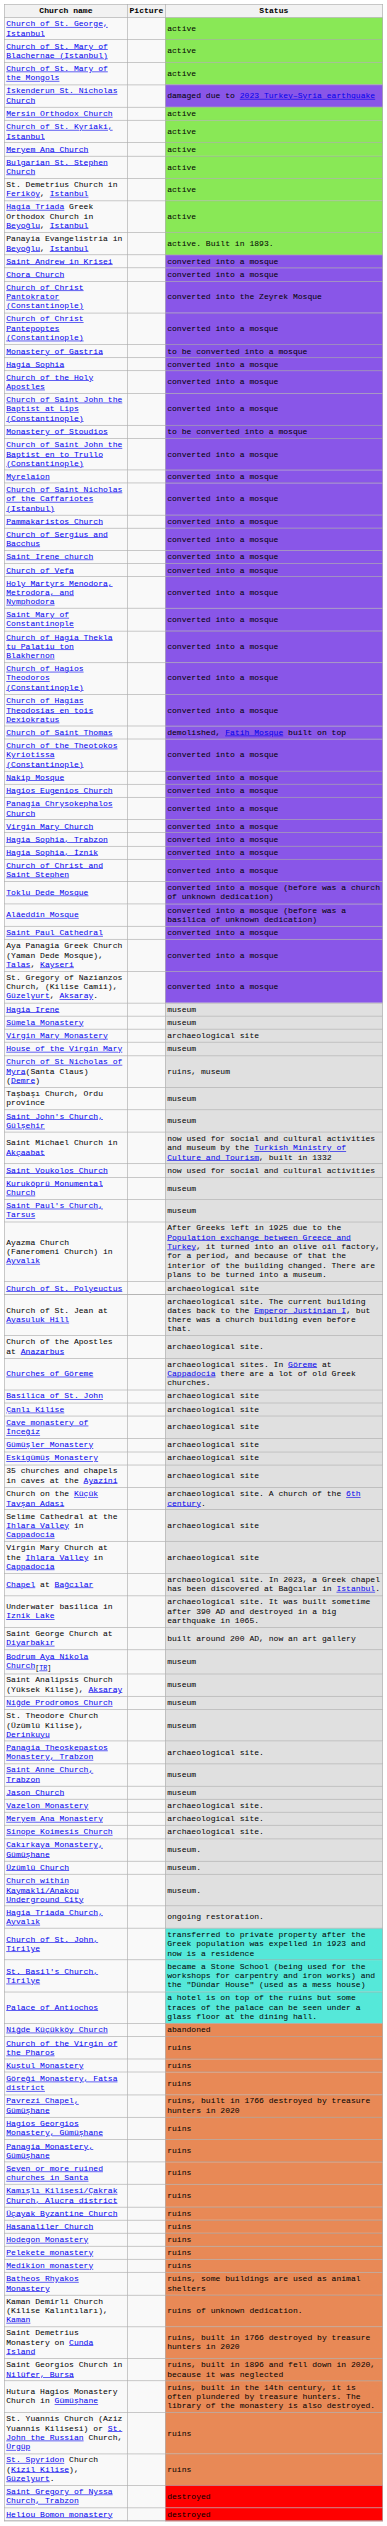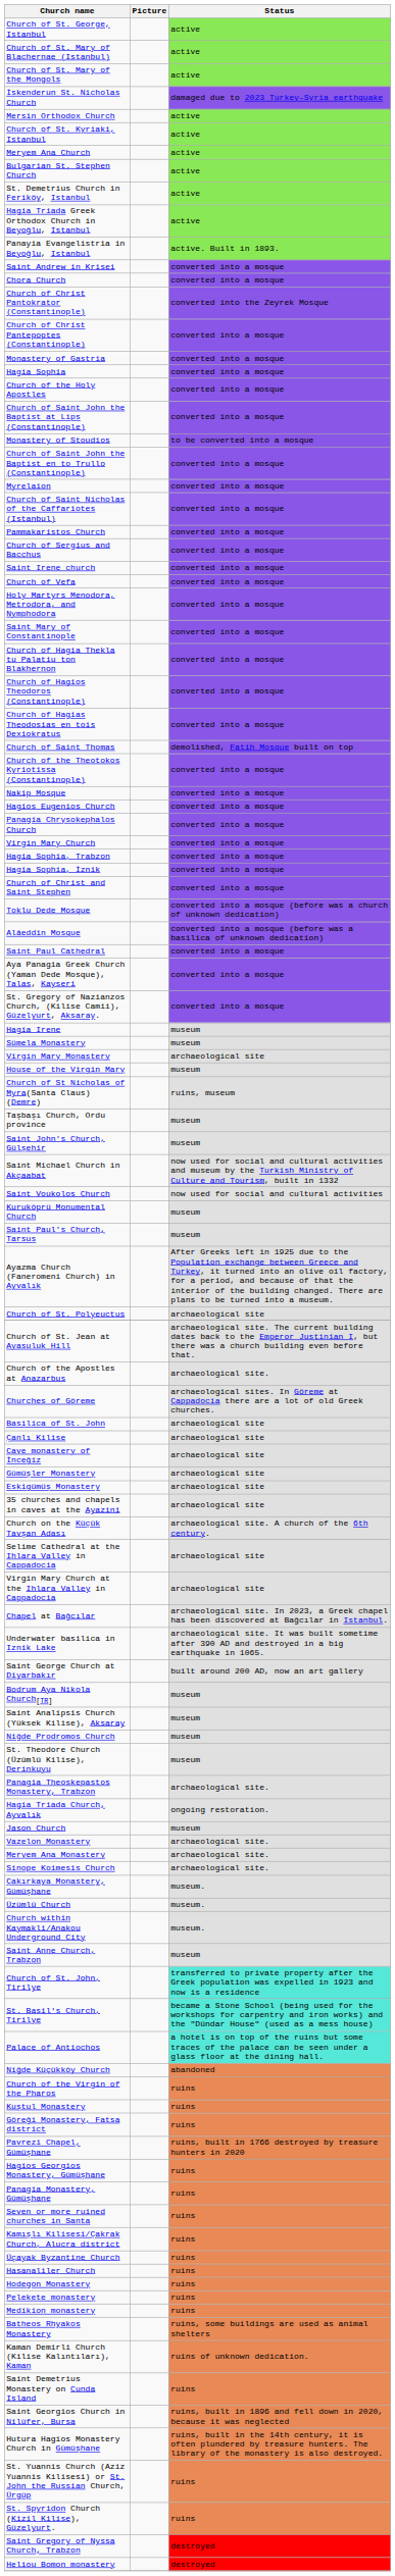Monastery of Gastria | Status: to be converted into a mosque -> converted into a mosque
rows swapped: Saint Anne Church, Trabzon <-> Hagia Triada Church, Ayvalık
Saint Demetrius Monastery on Cunda Island | Status: ruins, built in 1766 destroyed by treasure hunters in 2020 -> ruins
